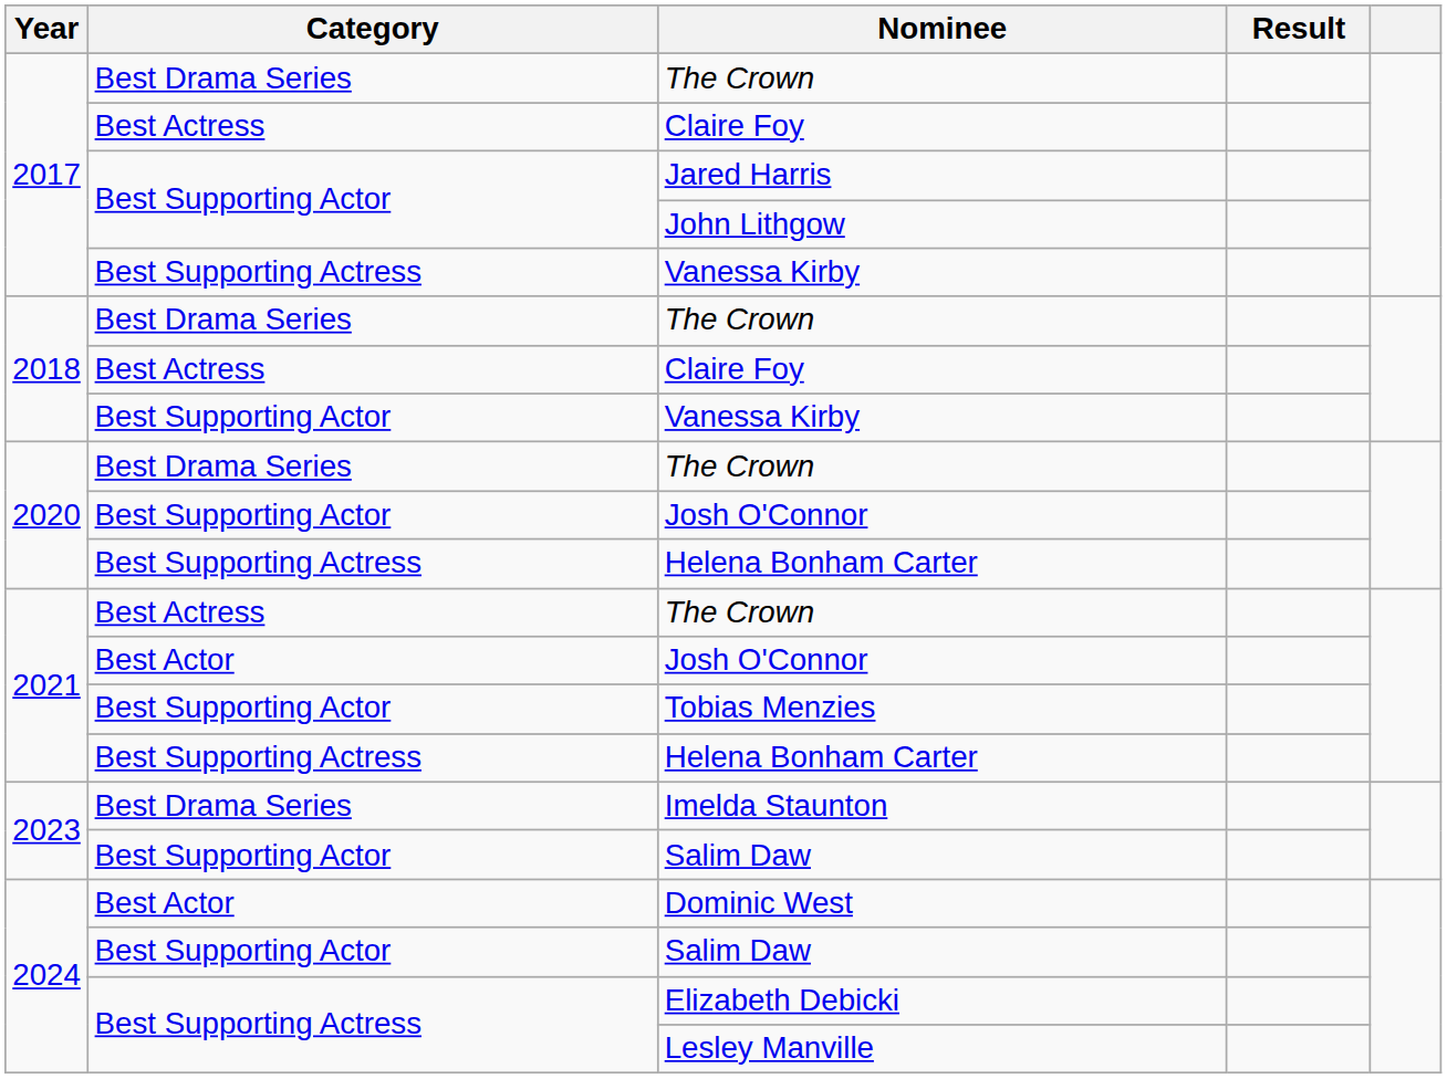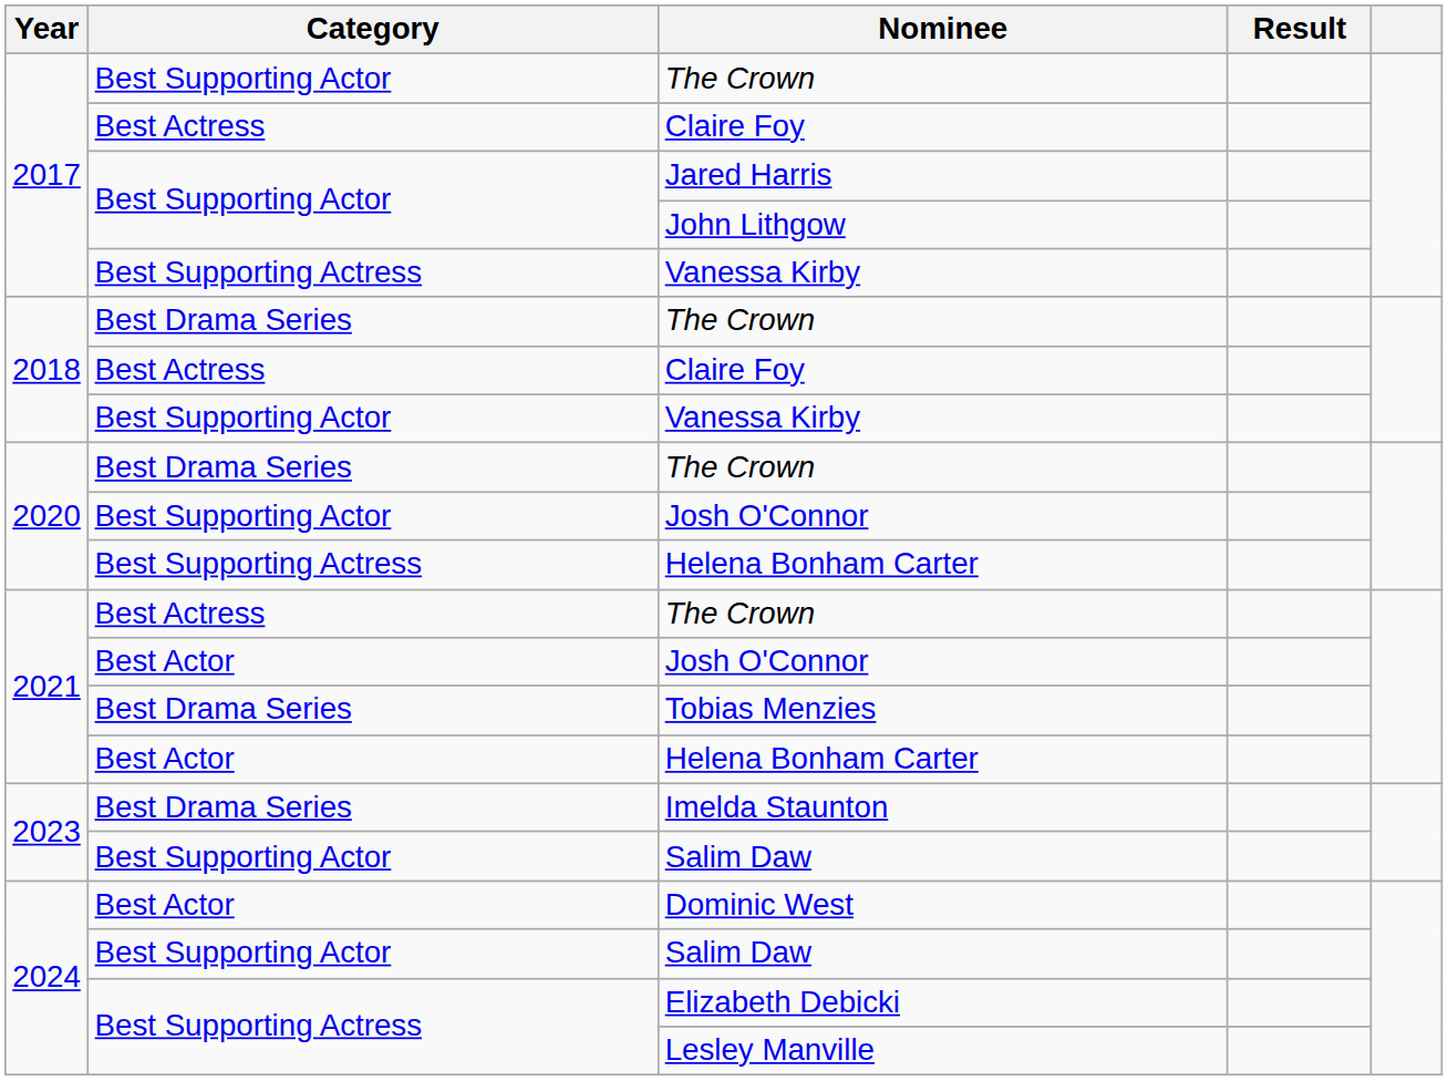2017 / The Crown | Category: Best Drama Series -> Best Supporting Actor
Tobias Menzies | Category: Best Supporting Actor -> Best Drama Series
2021 / Helena Bonham Carter | Category: Best Supporting Actress -> Best Actor
